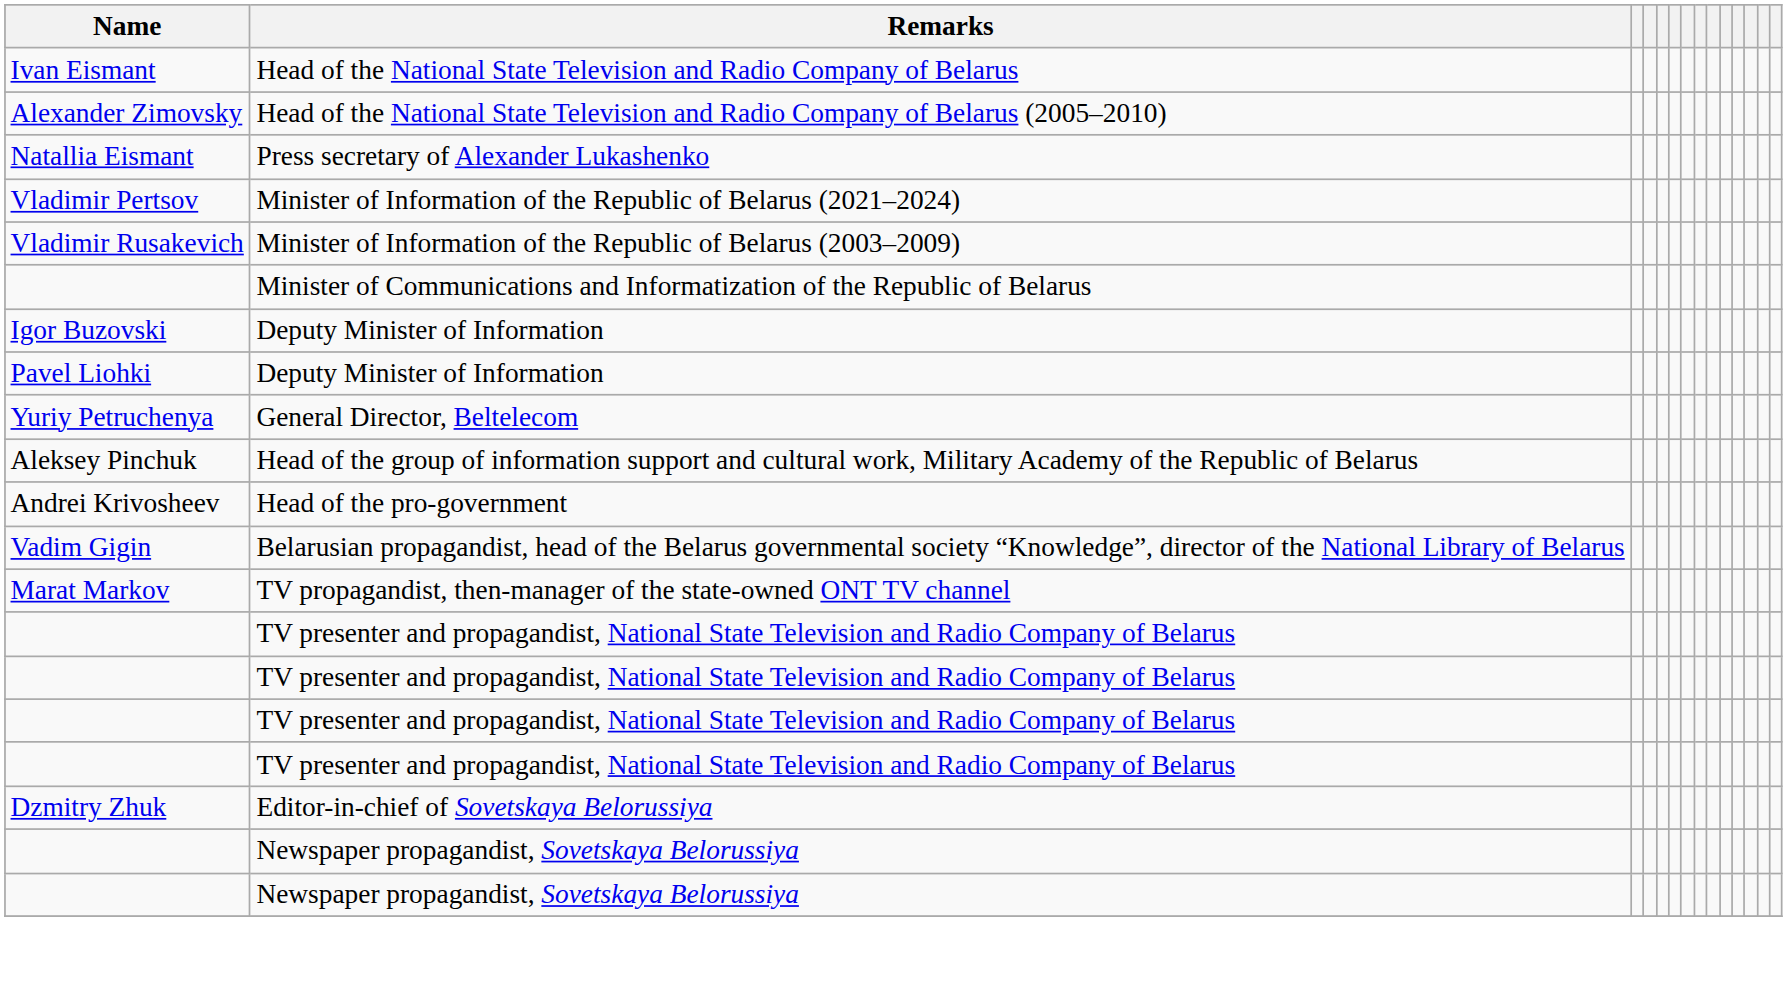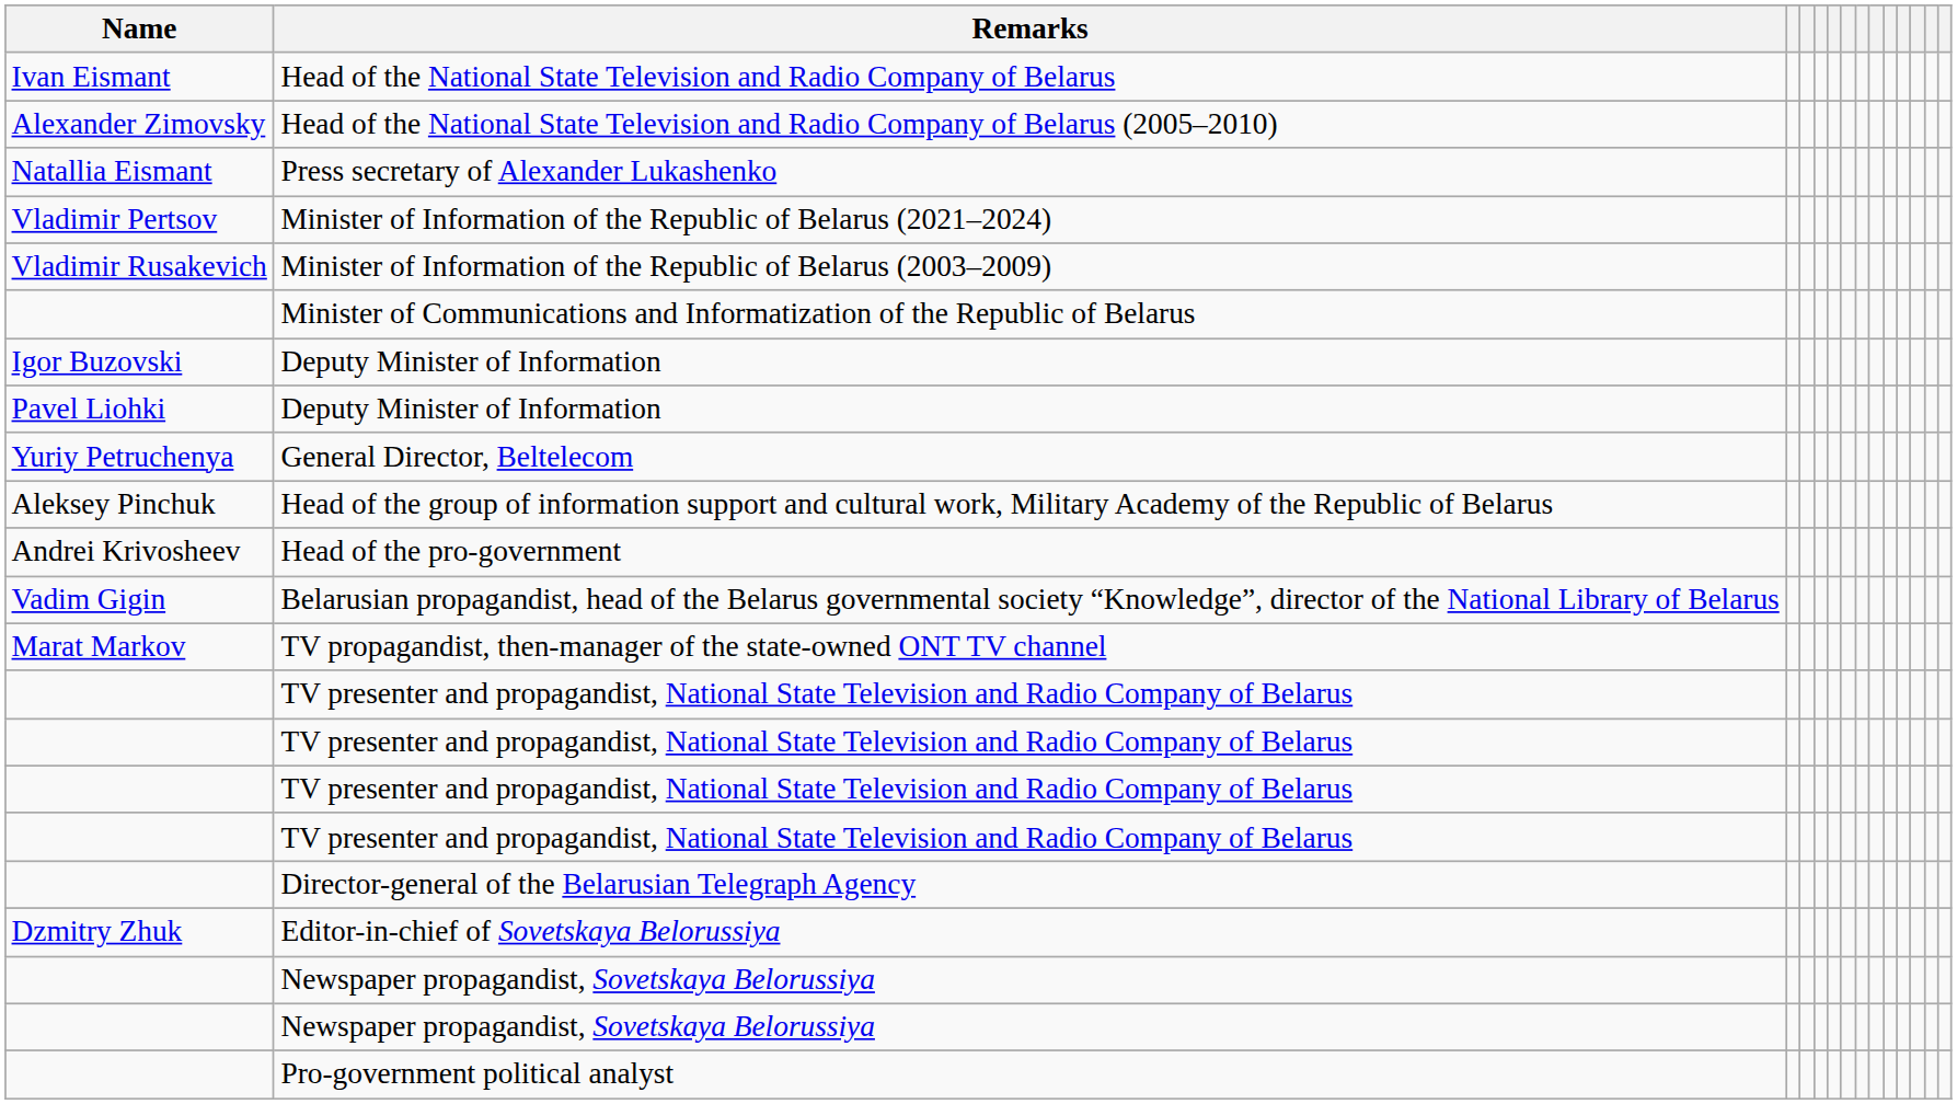+ row: Director-general of the Belarusian Telegraph Agency
+ row: Pro-government political analyst
